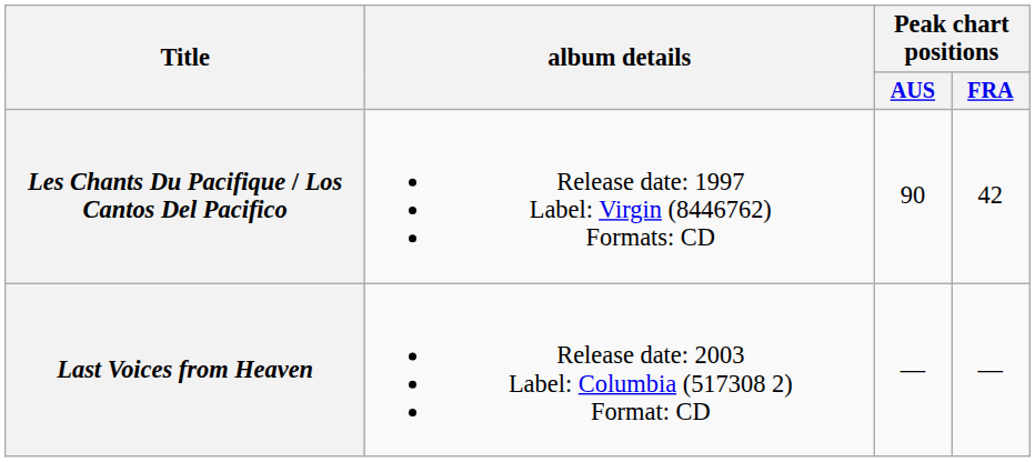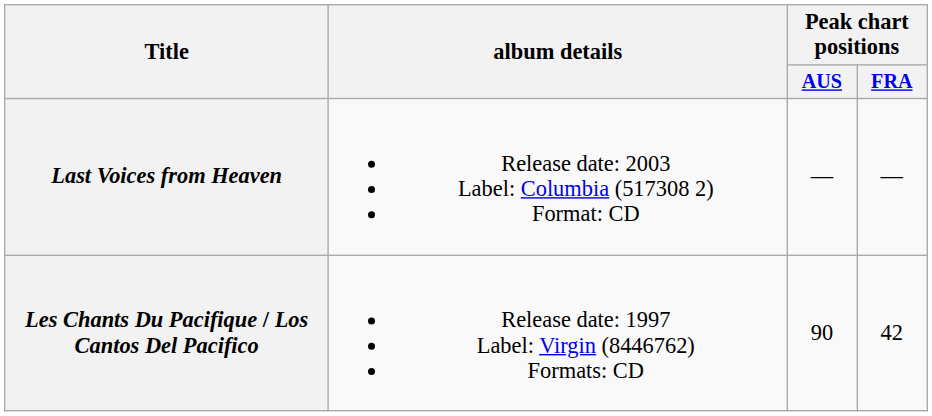rows swapped: Les Chants Du Pacifique / Los Cantos Del Pacifico <-> Last Voices from Heaven
